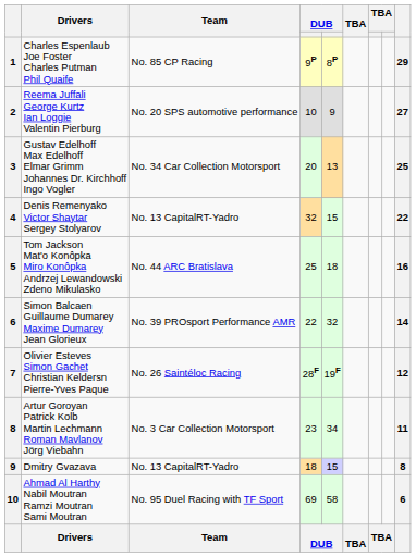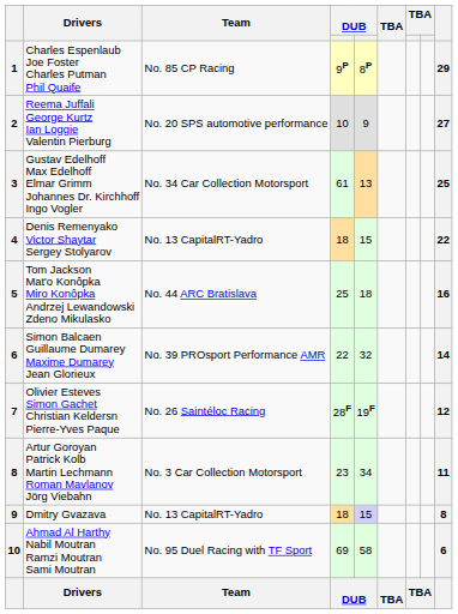3 | column 4: 20 -> 61
4 | column 4: 32 -> 18
